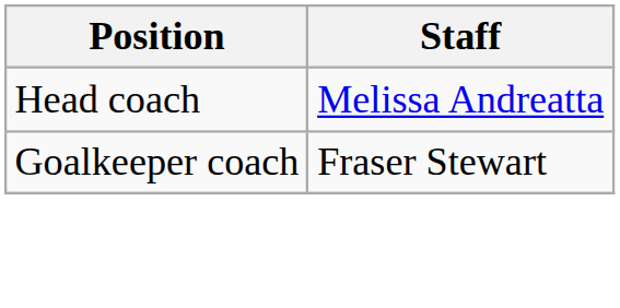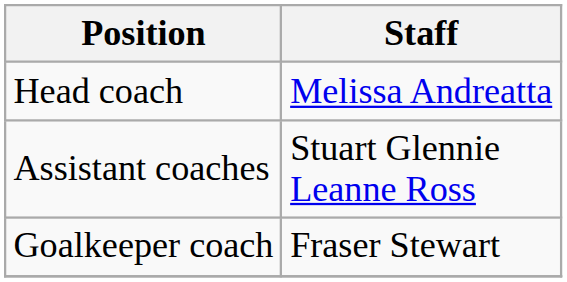+ row: Assistant coaches | Stuart Glennie Leanne Ross
